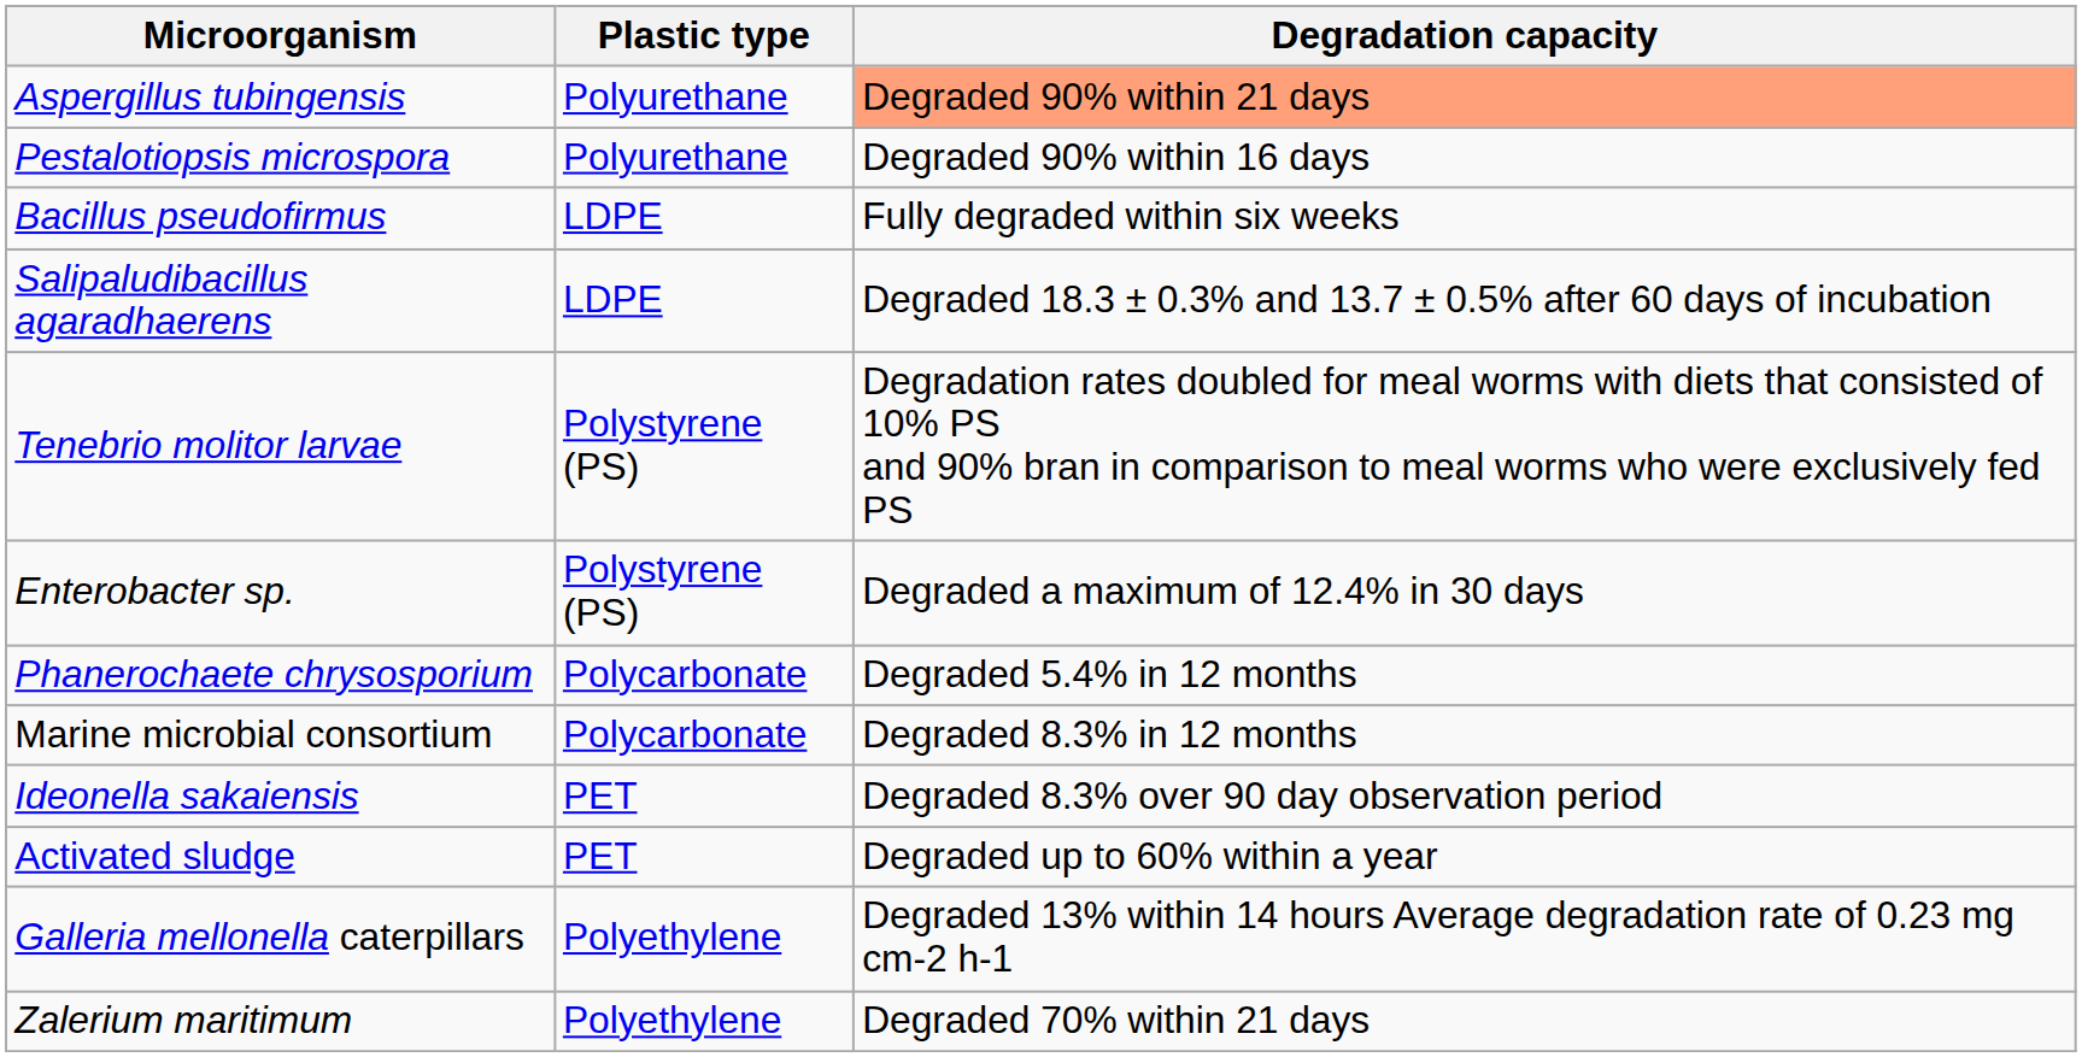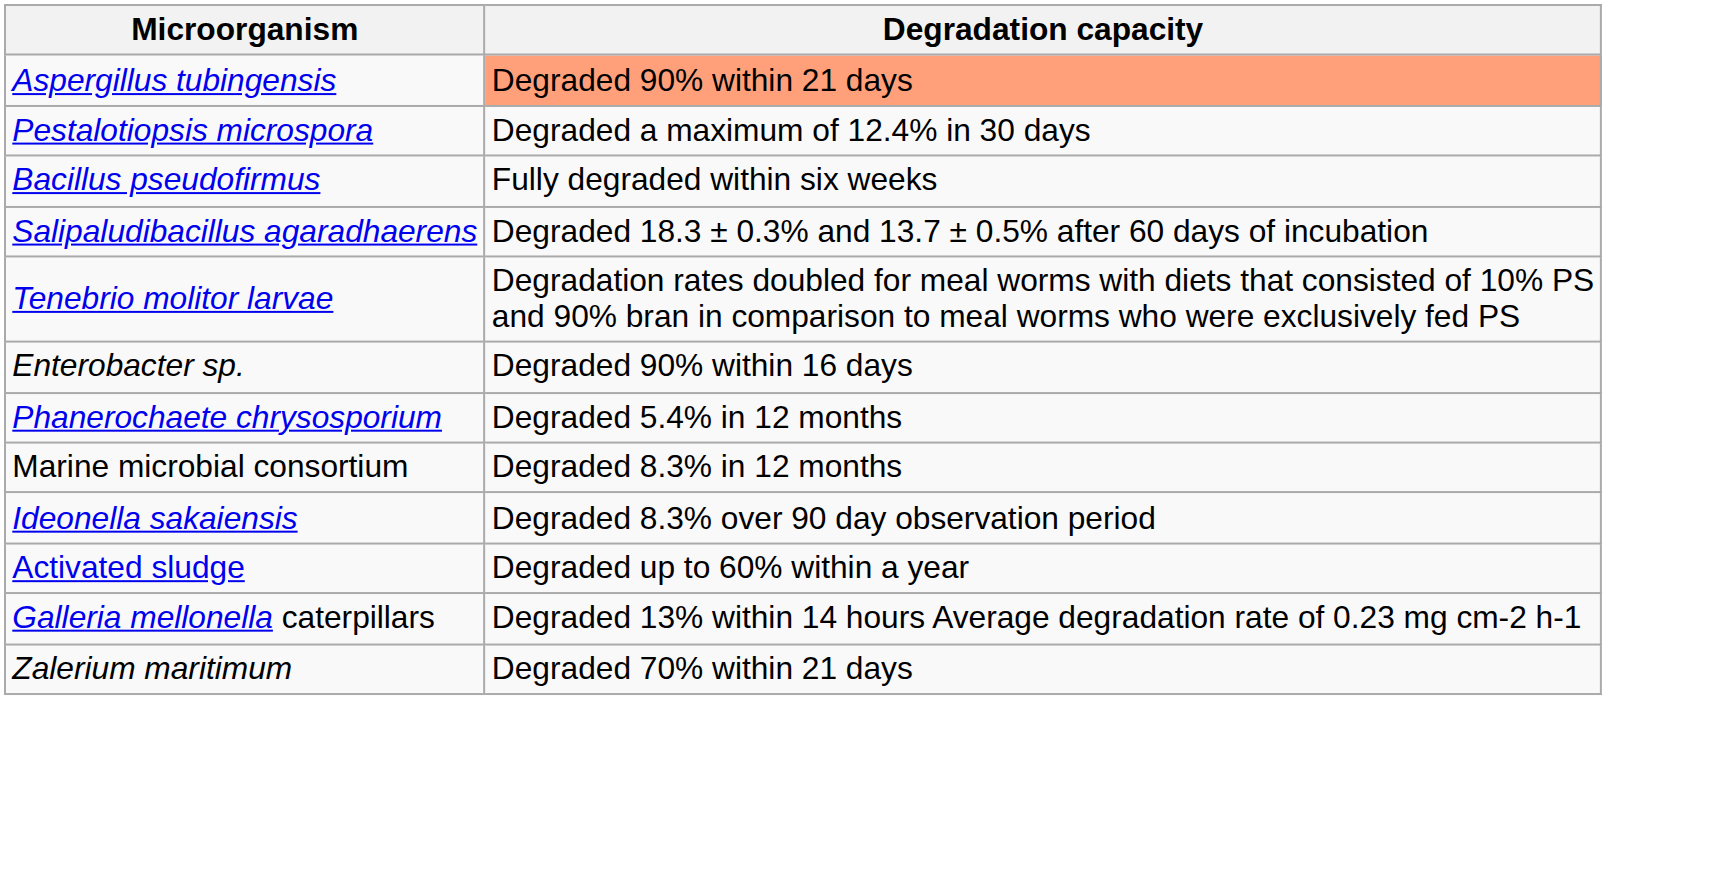- column: Plastic type | Polyurethane | Polyurethane | LDPE | LDPE | Polystyrene (PS) | Polystyrene (PS) | Polycarbonate | Polycarbonate | PET | PET | Polyethylene | Polyethylene
Pestalotiopsis microspora | Degradation capacity: Degraded 90% within 16 days -> Degraded a maximum of 12.4% in 30 days
Enterobacter sp. | Degradation capacity: Degraded a maximum of 12.4% in 30 days -> Degraded 90% within 16 days
